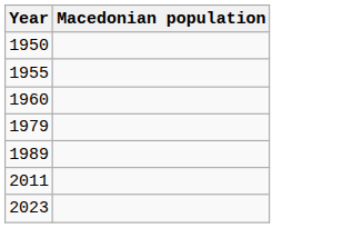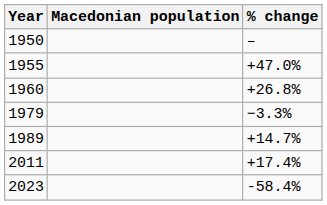+ column: % change | – | +47.0% | +26.8% | −3.3% | +14.7% | +17.4% | -58.4%
